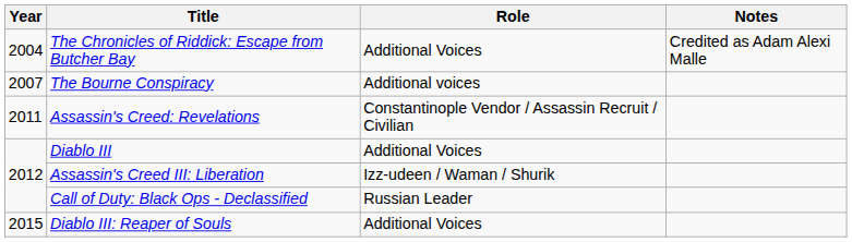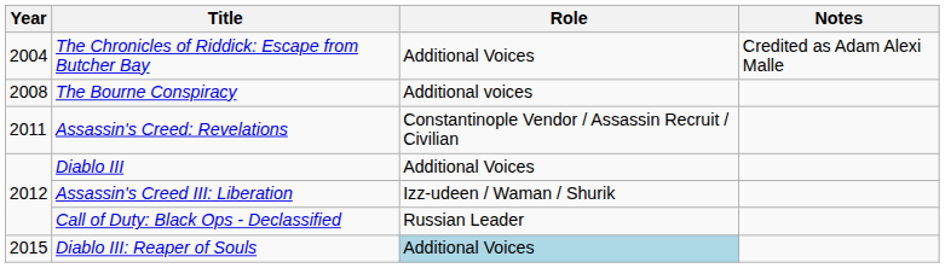The Bourne Conspiracy | Year: 2007 -> 2008
Diablo III: Reaper of Souls | Role: no background -> lightblue background
